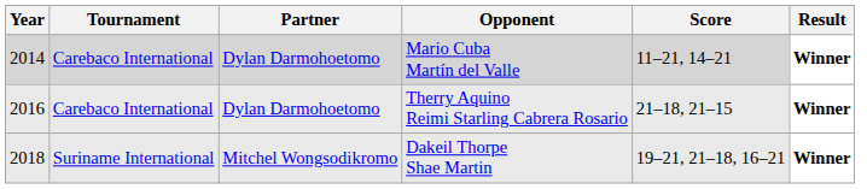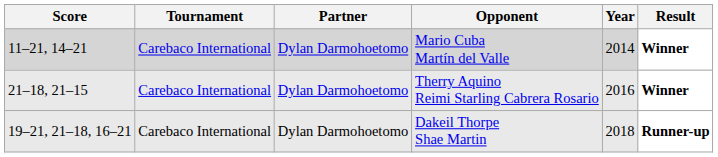columns swapped: Year <-> Score
Dakeil Thorpe Shae Martin | Tournament: Suriname International -> Carebaco International
Dakeil Thorpe Shae Martin | Partner: Mitchel Wongsodikromo -> Dylan Darmohoetomo
Dakeil Thorpe Shae Martin | Result: Winner -> Runner-up
